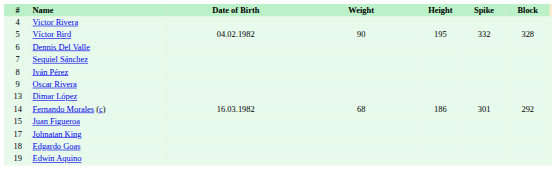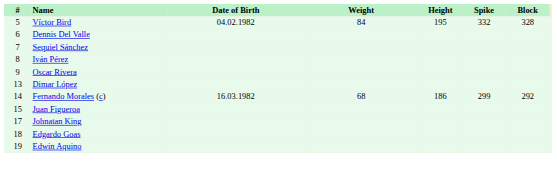- row: 4 | Victor Rivera
Víctor Bird | Weight: 90 -> 84
Fernando Morales (c) | Spike: 301 -> 299
